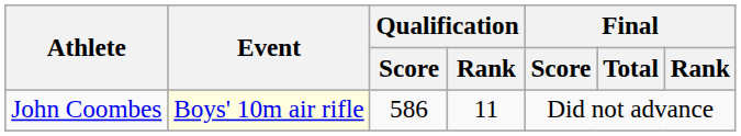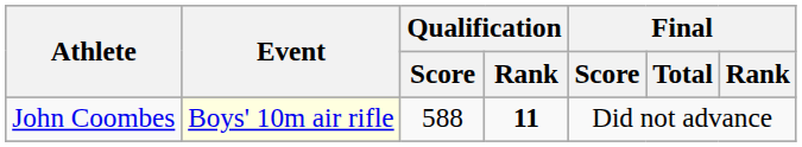John Coombes | Qualification / Score: 586 -> 588
John Coombes | Qualification / Rank: normal -> bold
